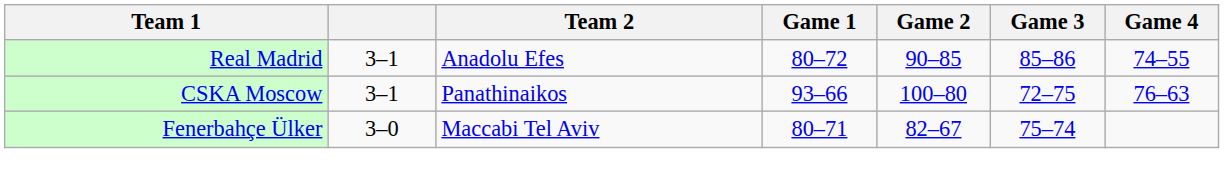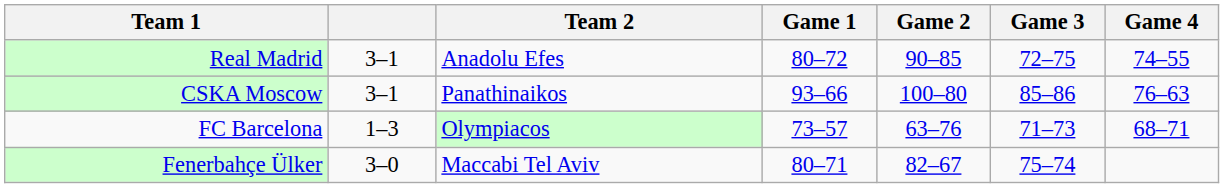Real Madrid | Game 3: 85–86 -> 72–75
CSKA Moscow | Game 3: 72–75 -> 85–86
+ row: FC Barcelona | 1–3 | Olympiacos | 73–57 | 63–76 | 71–73 | 68–71
